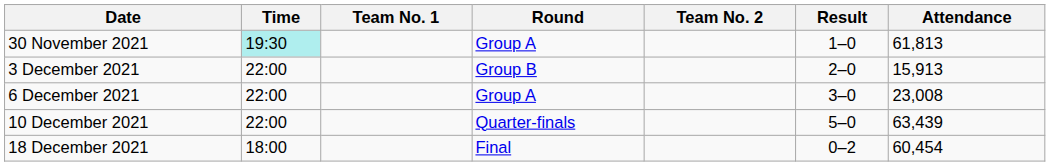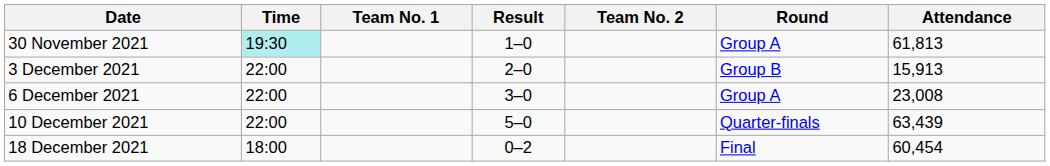columns swapped: Result <-> Round
